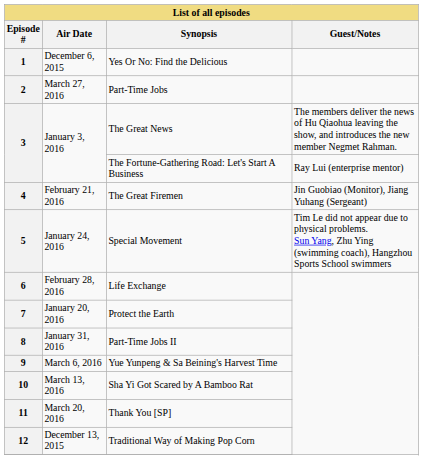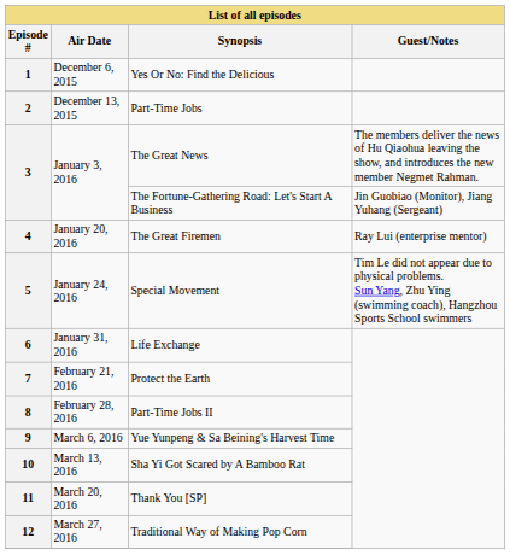2 | Air Date: March 27, 2016 -> December 13, 2015
3 / The Fortune-Gathering Road: Let's Start A Business | Guest/Notes: Ray Lui (enterprise mentor) -> Jin Guobiao (Monitor), Jiang Yuhang (Sergeant)
4 | Air Date: February 21, 2016 -> January 20, 2016
4 | Guest/Notes: Jin Guobiao (Monitor), Jiang Yuhang (Sergeant) -> Ray Lui (enterprise mentor)
6 | Air Date: February 28, 2016 -> January 31, 2016
7 | Air Date: January 20, 2016 -> February 21, 2016
8 | Air Date: January 31, 2016 -> February 28, 2016
12 | Air Date: December 13, 2015 -> March 27, 2016
